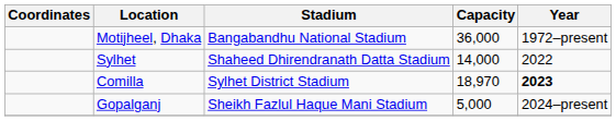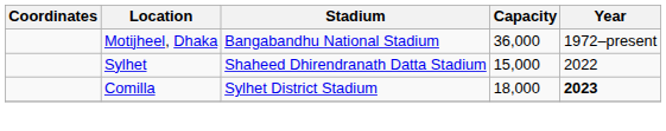Sylhet | Capacity: 14,000 -> 15,000
Comilla | Capacity: 18,970 -> 18,000
- row: Gopalganj | Sheikh Fazlul Haque Mani Stadium | 5,000 | 2024–present
